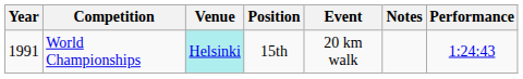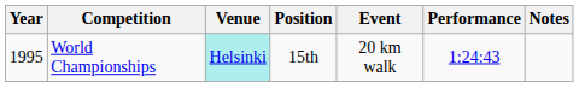columns swapped: Performance <-> Notes
World Championships | Year: 1991 -> 1995
